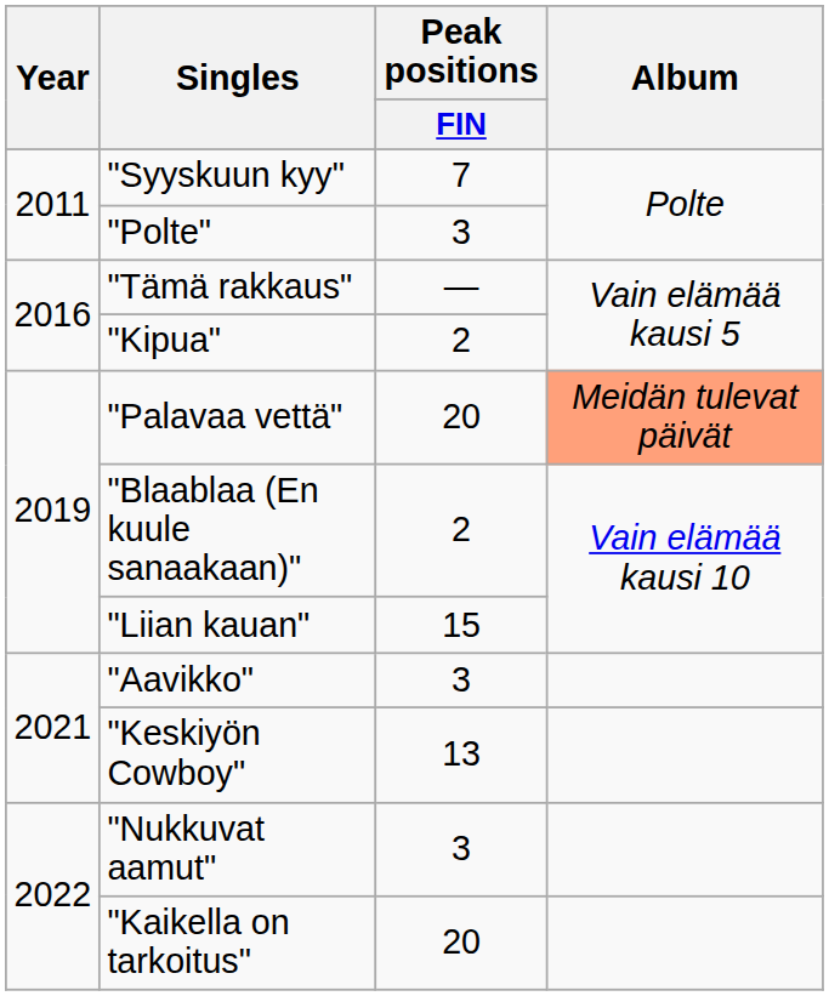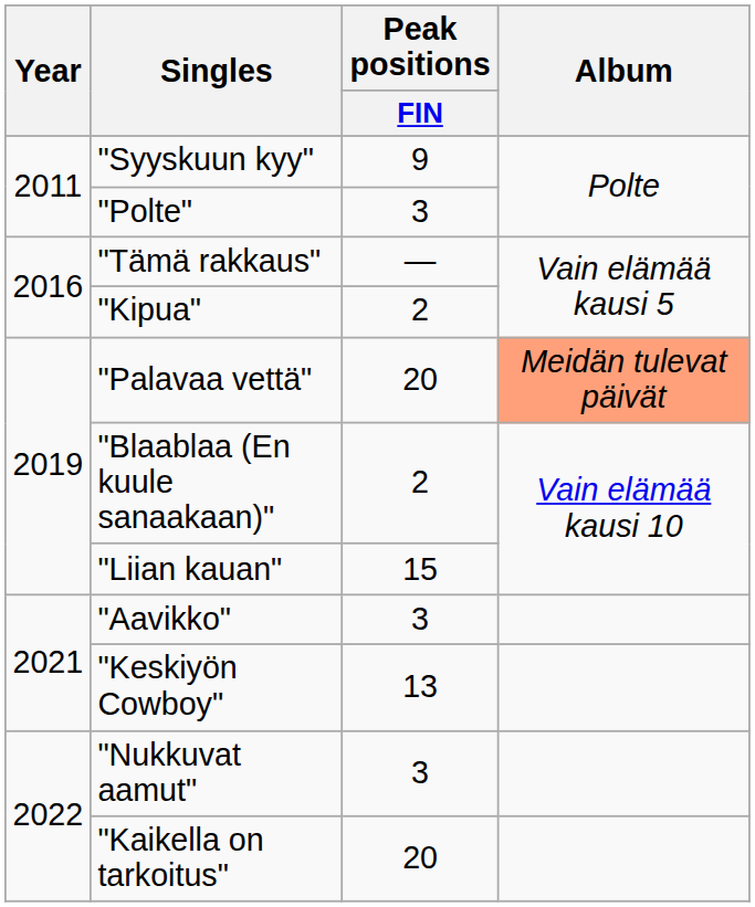"Syyskuun kyy" | Peak positions / FIN: 7 -> 9
